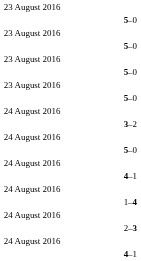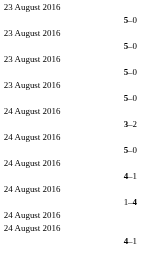- row: 2–3
